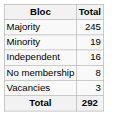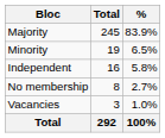+ column: % | 83.9% | 6.5% | 5.8% | 2.7% | 1.0% | 100%
